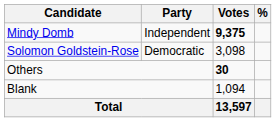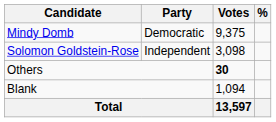Mindy Domb | Party: Independent -> Democratic
Mindy Domb | Votes: bold -> normal
Solomon Goldstein-Rose | Party: Democratic -> Independent
